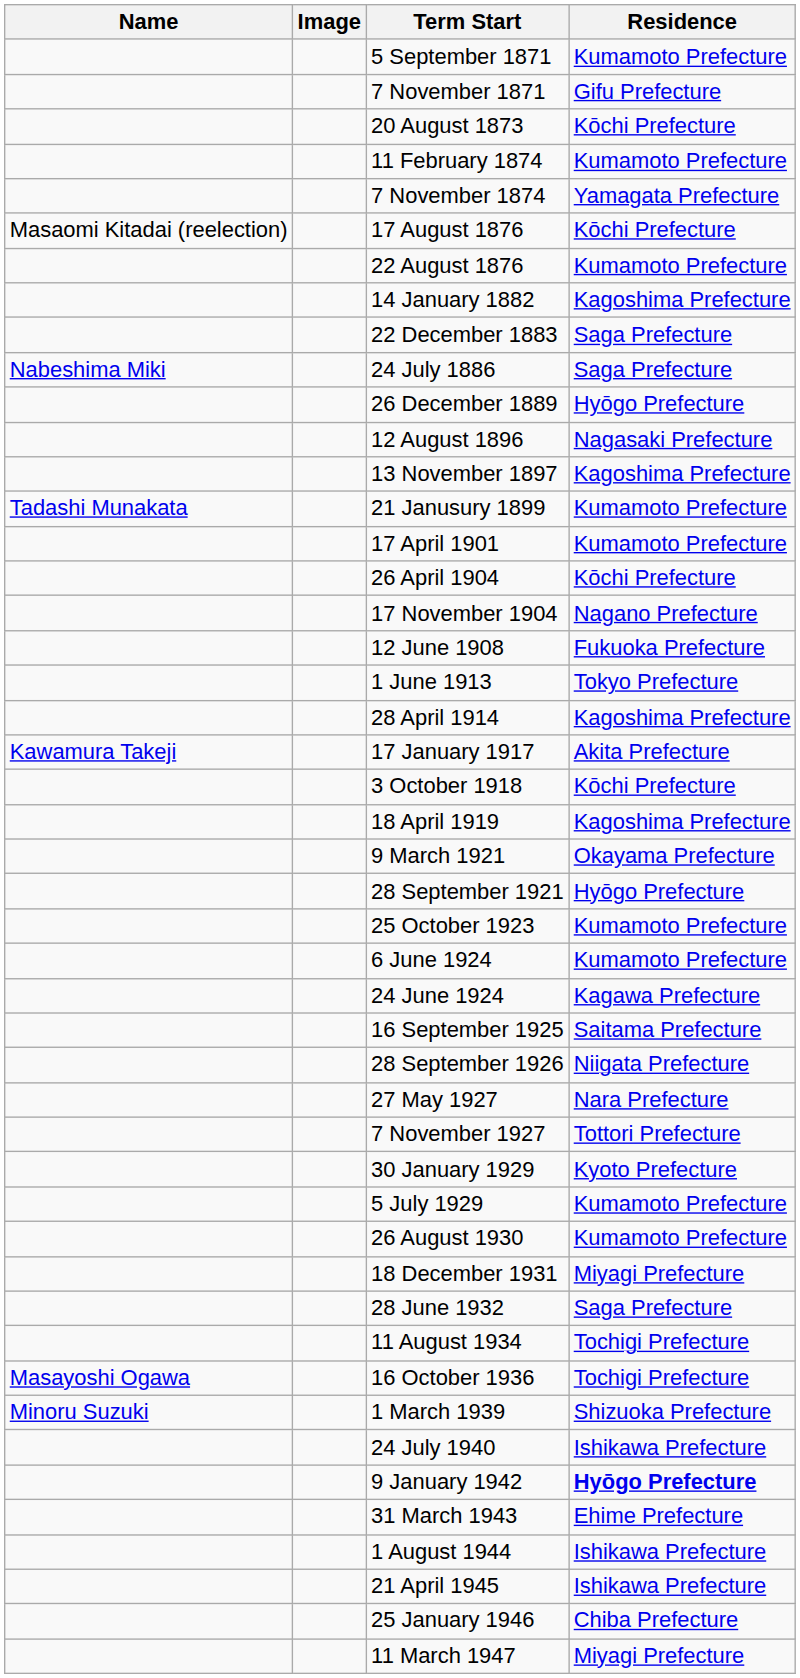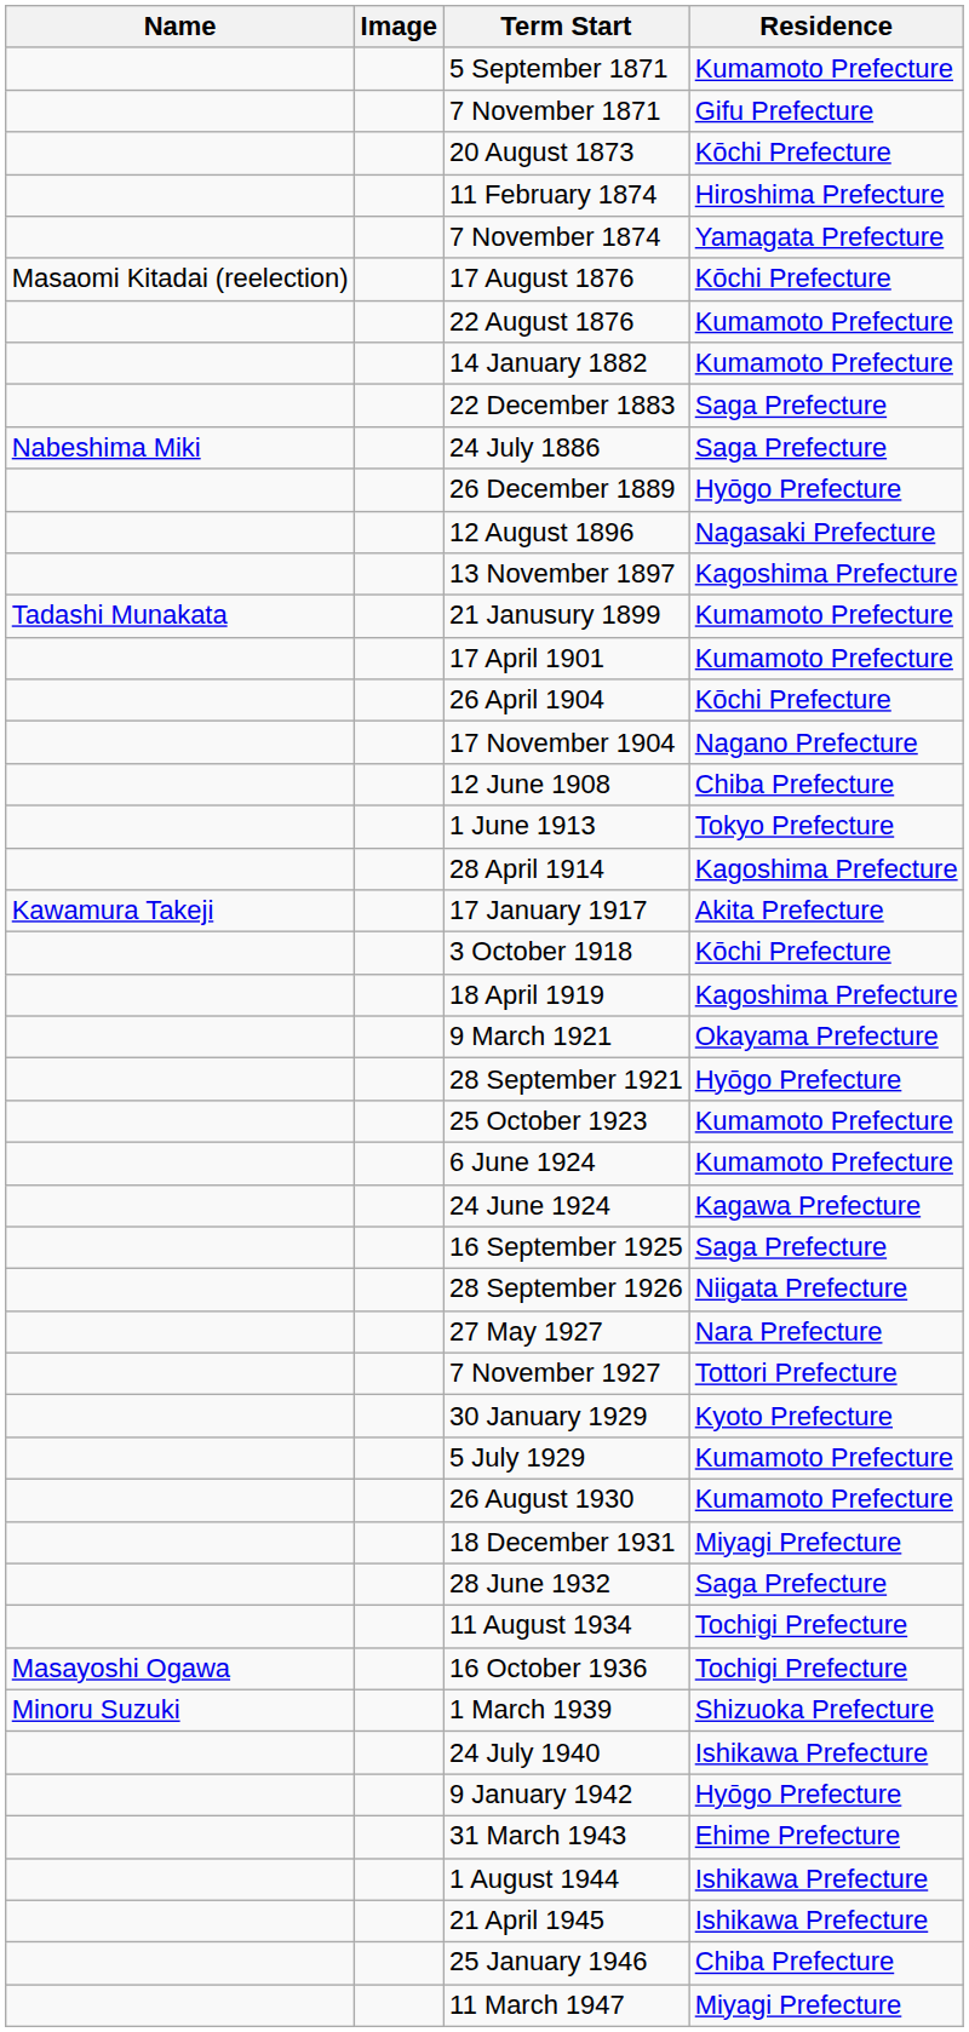11 February 1874 | Residence: Kumamoto Prefecture -> Hiroshima Prefecture
14 January 1882 | Residence: Kagoshima Prefecture -> Kumamoto Prefecture
12 June 1908 | Residence: Fukuoka Prefecture -> Chiba Prefecture
16 September 1925 | Residence: Saitama Prefecture -> Saga Prefecture
9 January 1942 | Residence: bold -> normal
